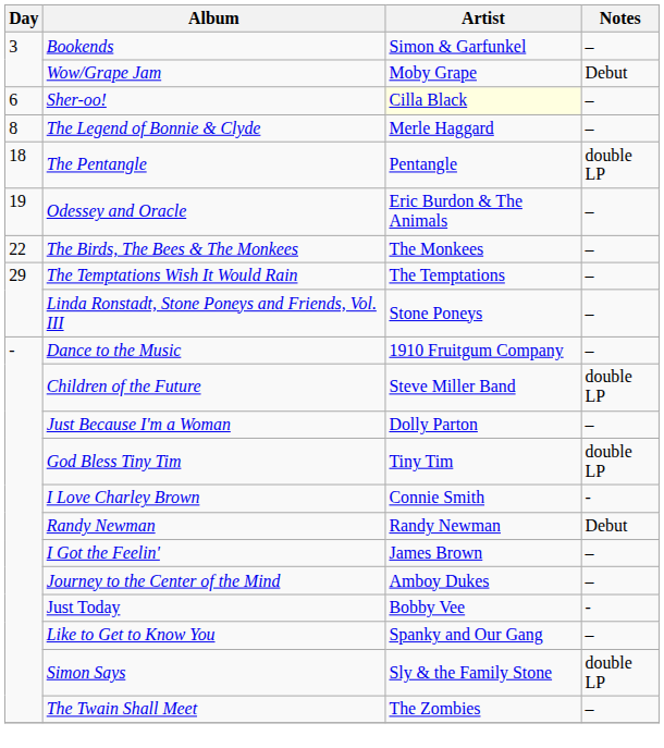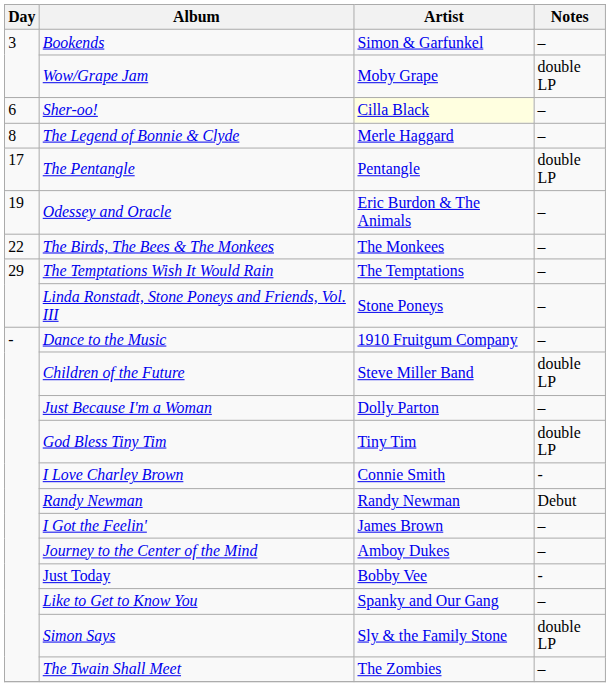Wow/Grape Jam | Notes: Debut -> double LP
The Pentangle | Day: 18 -> 17
